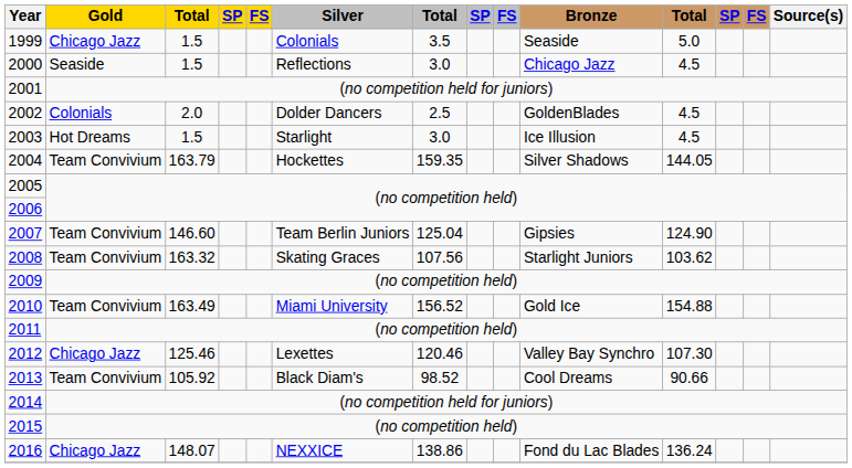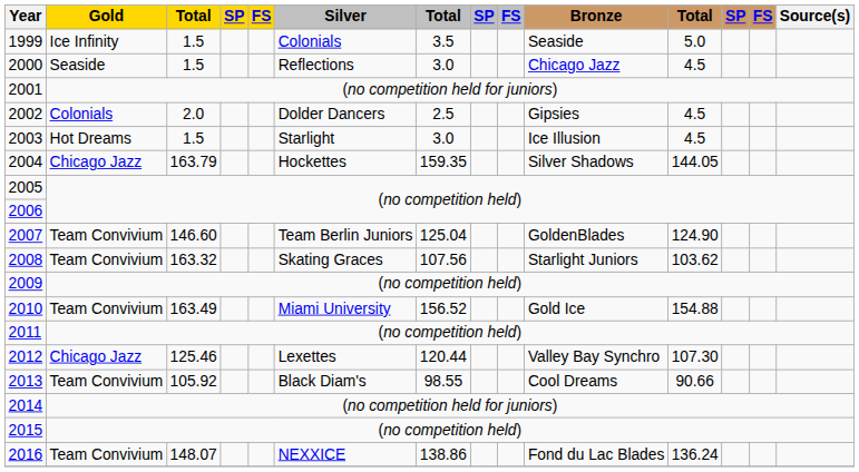1999 | Gold: Chicago Jazz -> Ice Infinity
2002 | Bronze: GoldenBlades -> Gipsies
2004 | Gold: Team Convivium -> Chicago Jazz
2007 | Bronze: Gipsies -> GoldenBlades
2012 | column 7: 120.46 -> 120.44
2013 | column 7: 98.52 -> 98.55
2016 | Gold: Chicago Jazz -> Team Convivium
